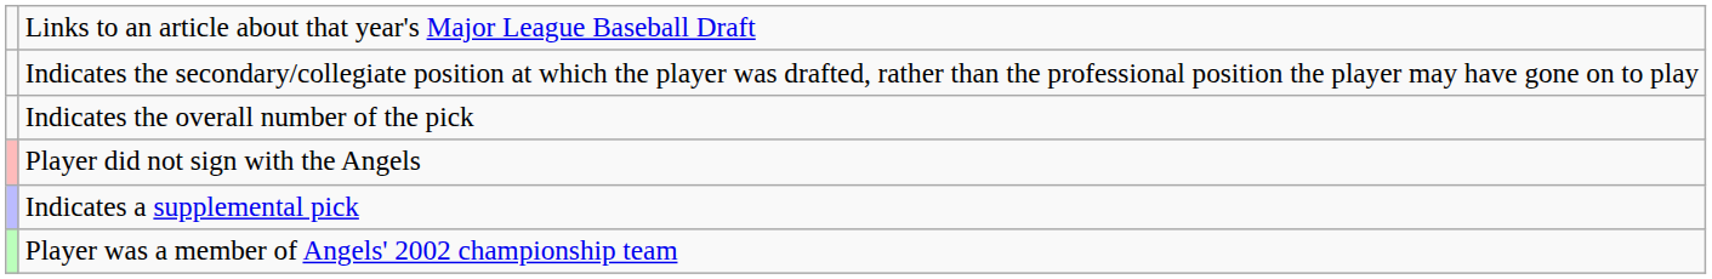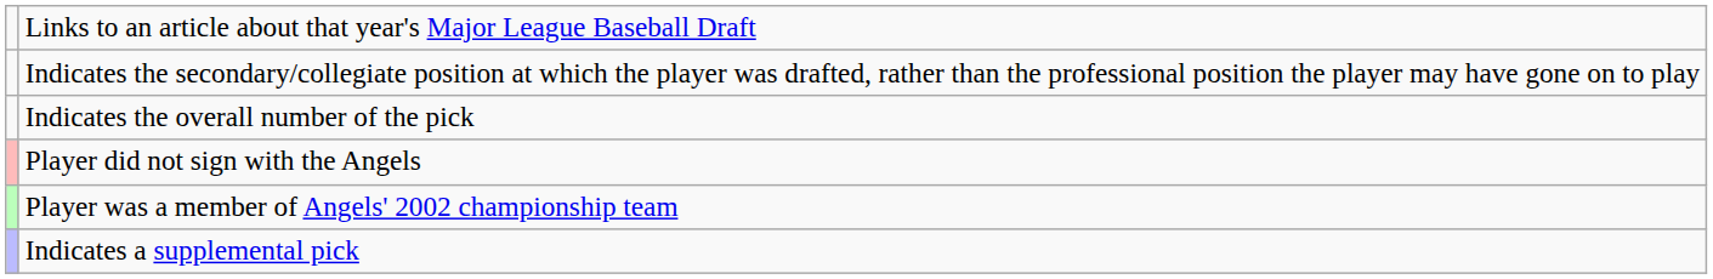rows swapped: Indicates a supplemental pick <-> Player was a member of Angels' 2002 championship team
